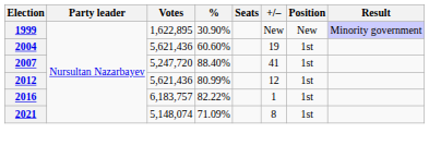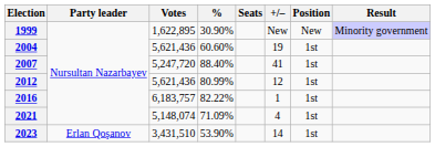2021 | +/–: 8 -> 4
+ row: 2023 | Erlan Qoşanov | 3,431,510 | 53.90% | 14 | 1st
